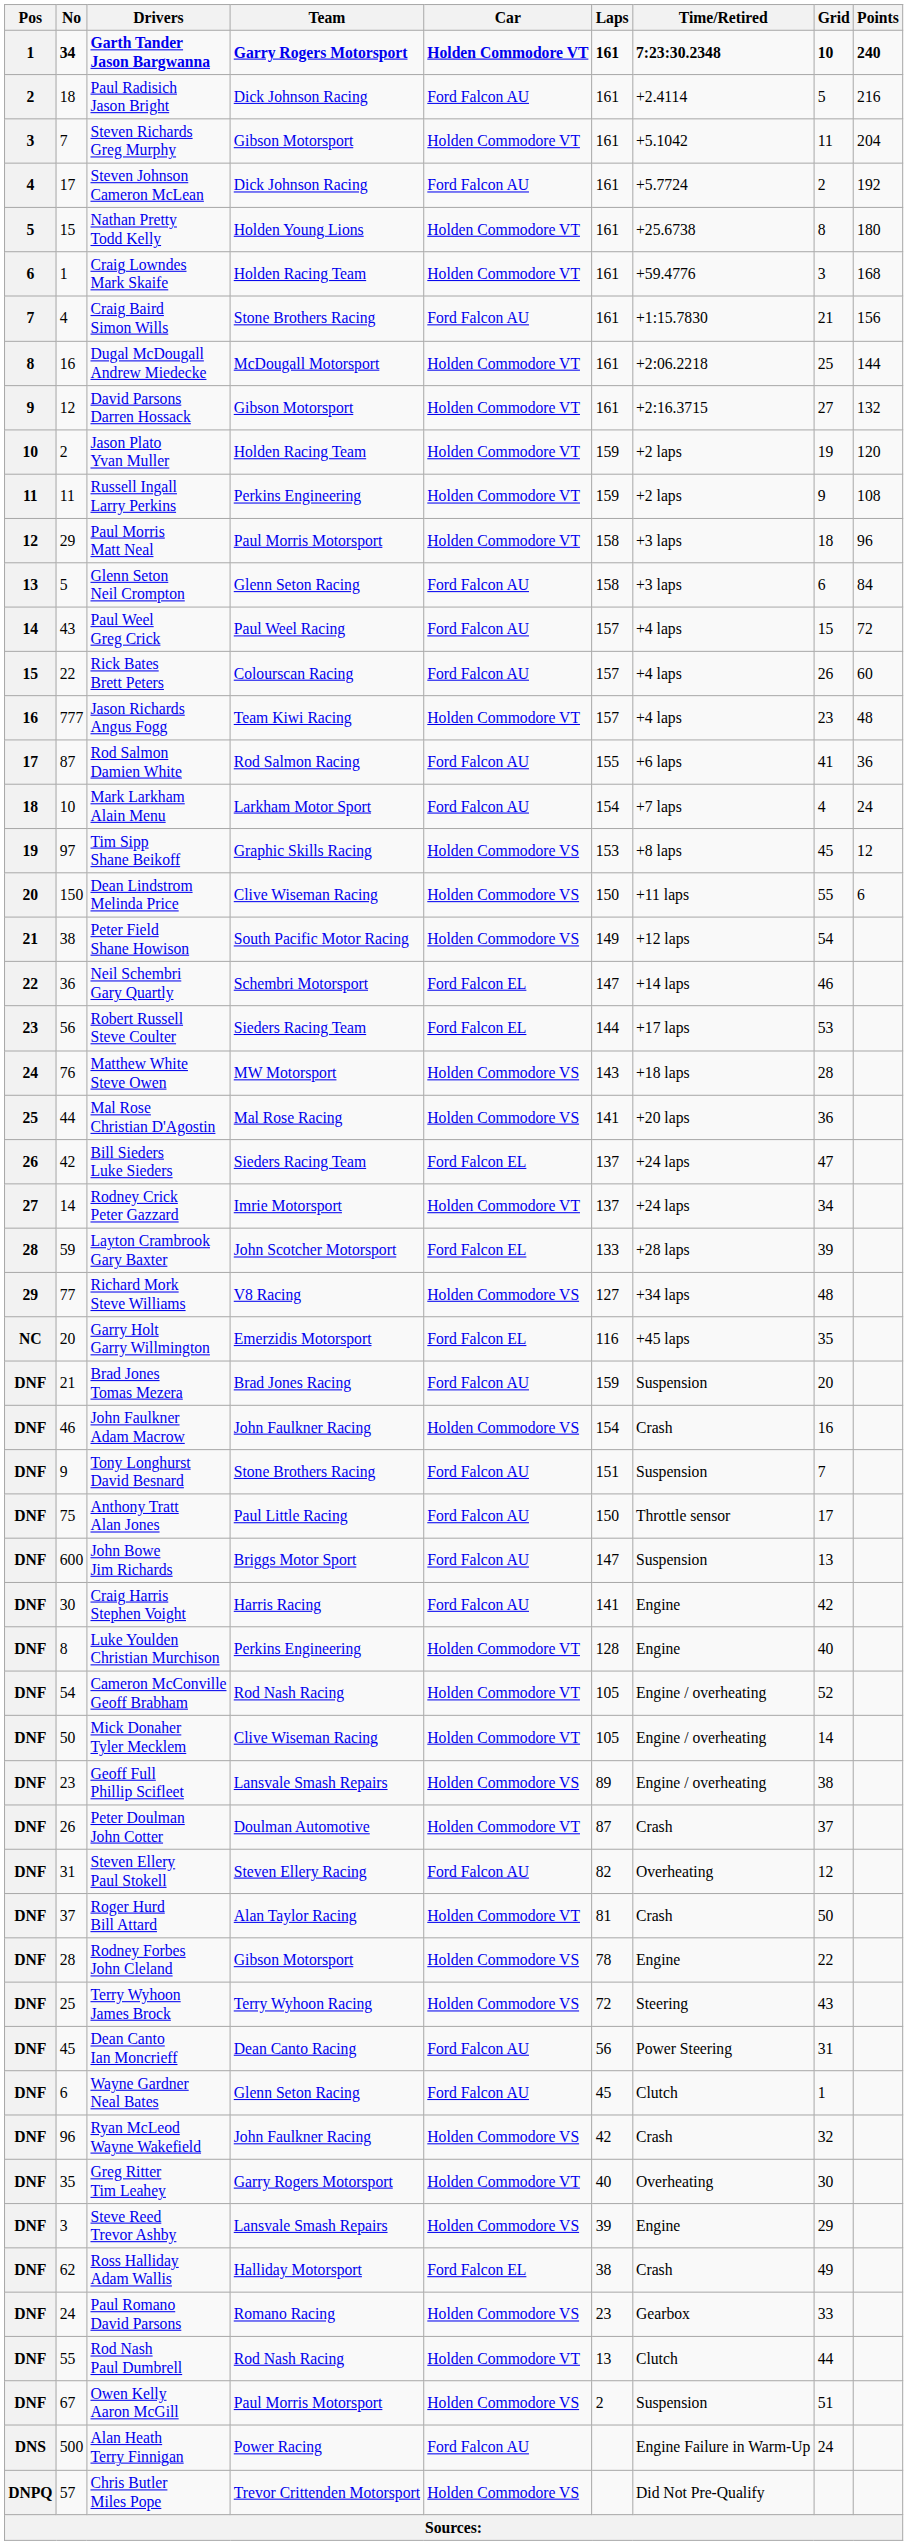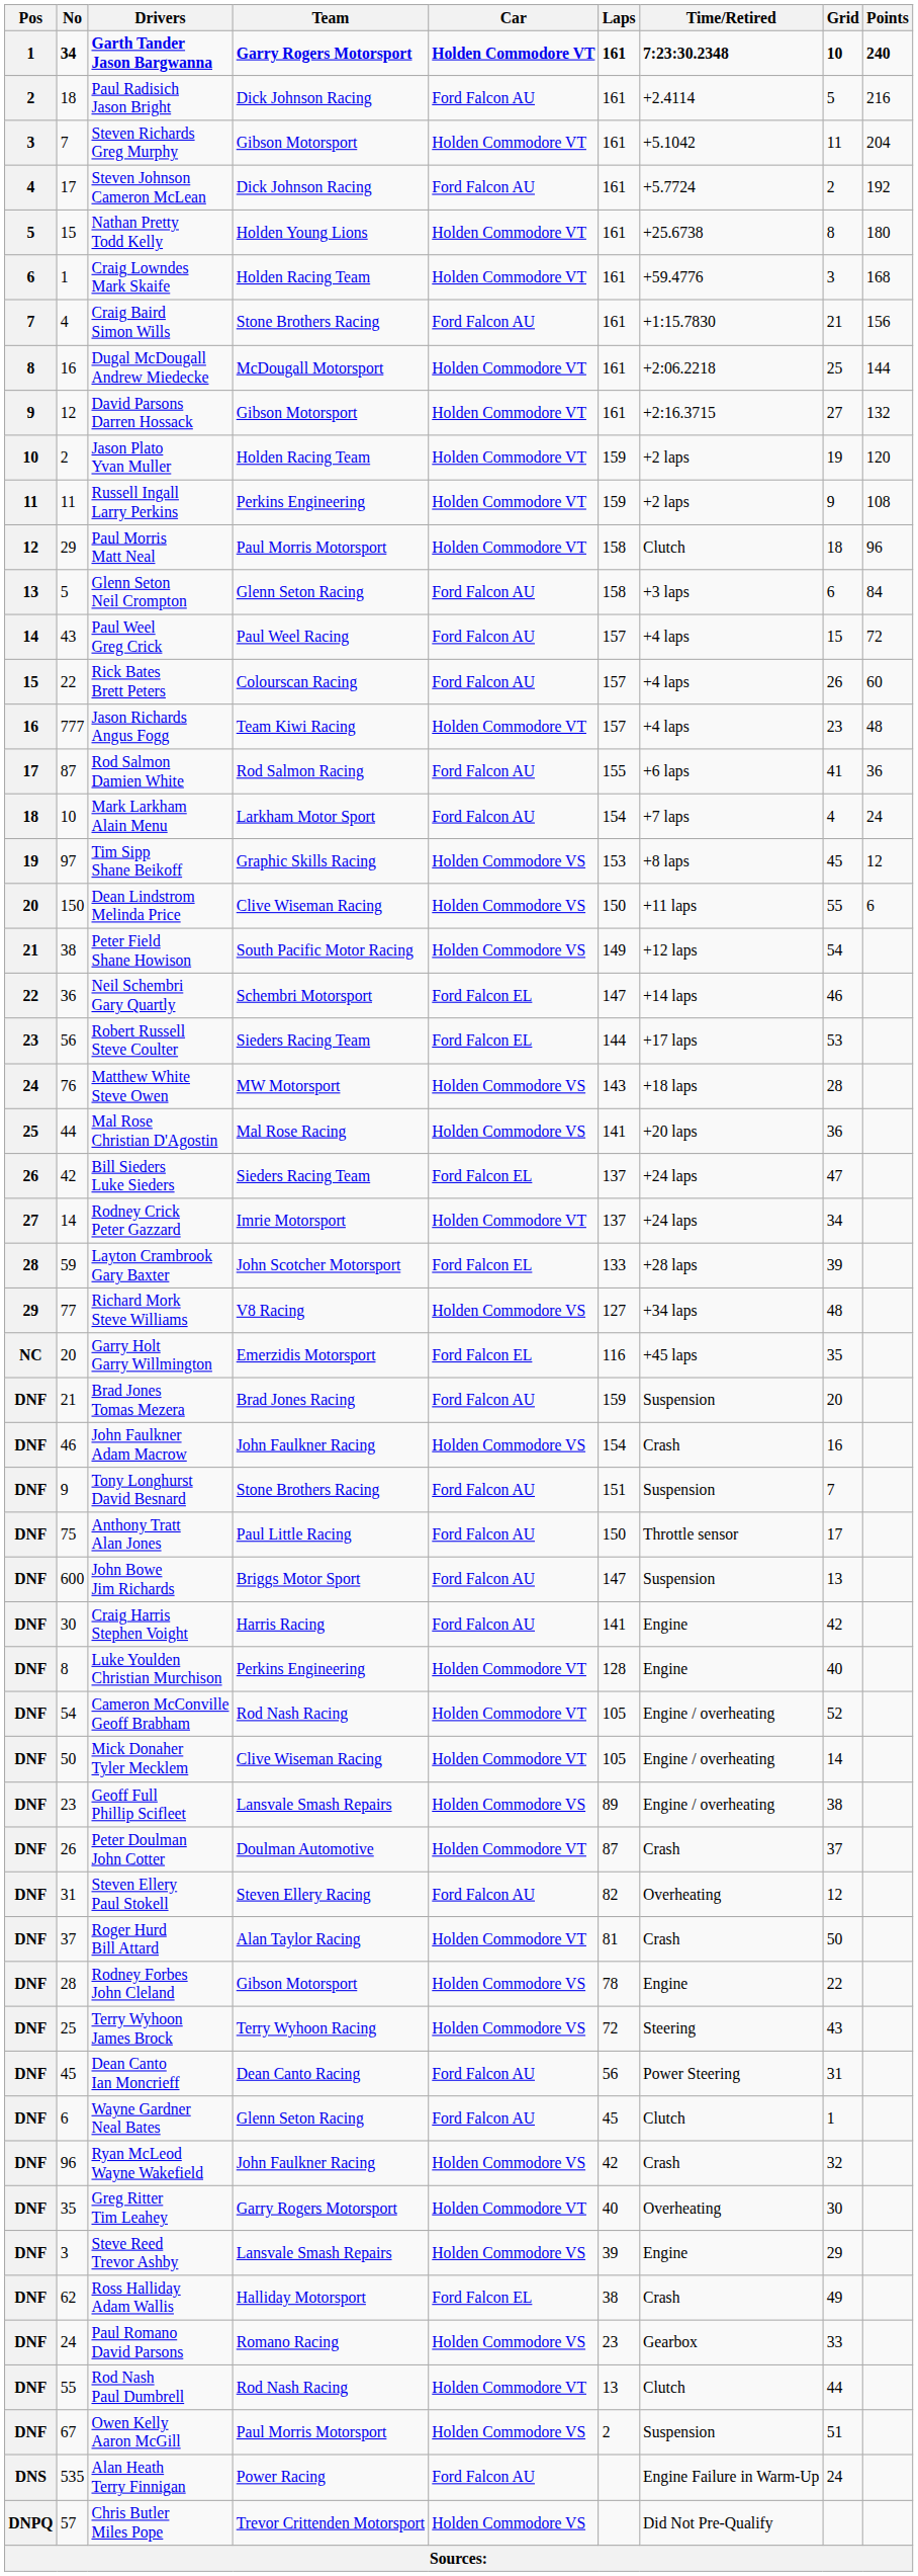Paul Morris Matt Neal | Time/Retired: +3 laps -> Clutch
Alan Heath Terry Finnigan | No: 500 -> 535
